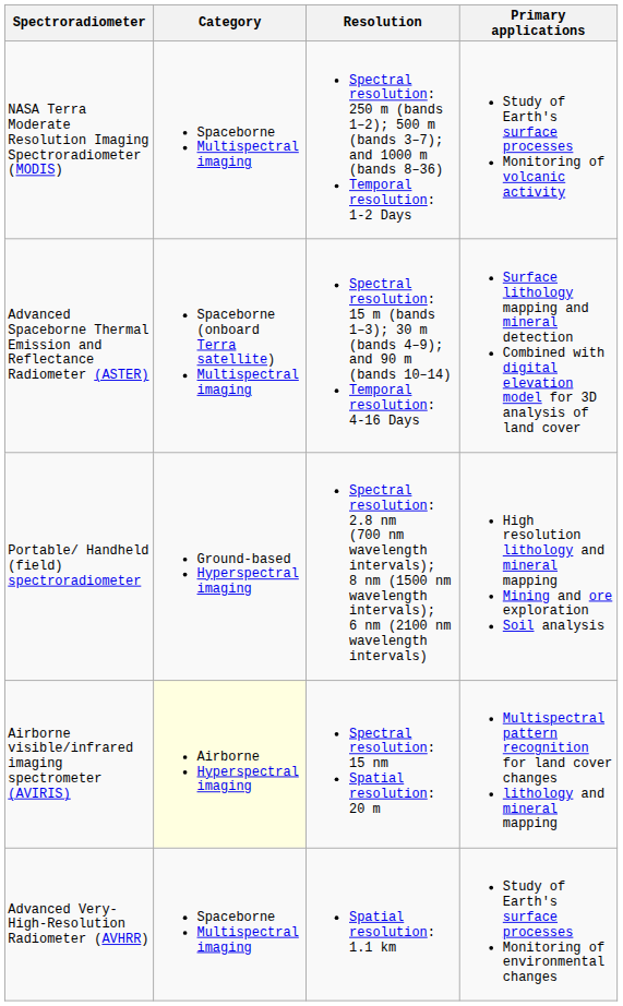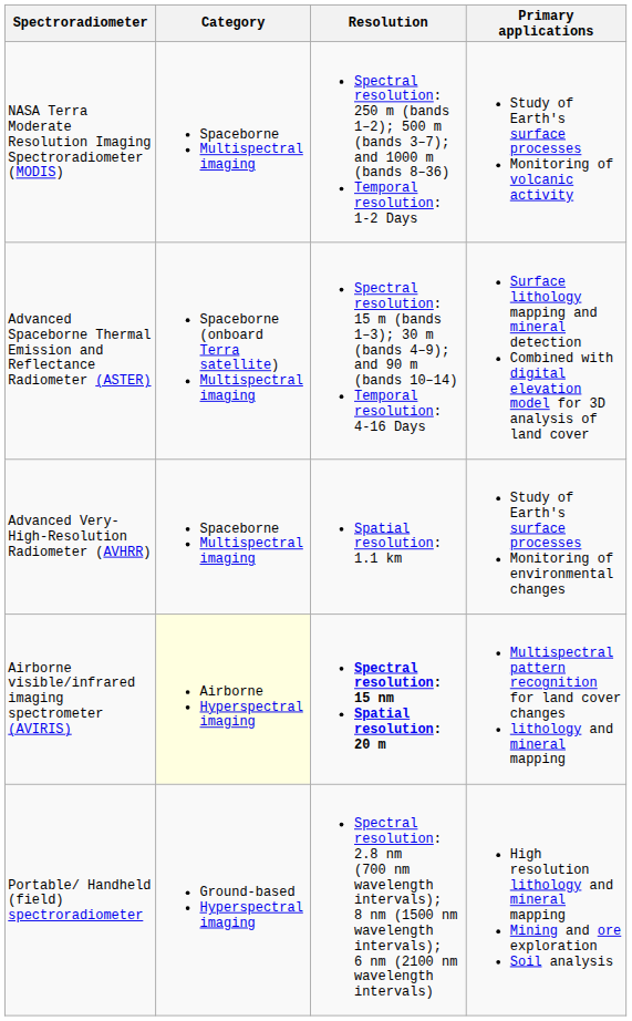rows swapped: Advanced Very-High-Resolution Radiometer (AVHRR) <-> Portable/ Handheld (field) spectroradiometer
Airborne visible/infrared imaging spectrometer (AVIRIS) | Resolution: normal -> bold
